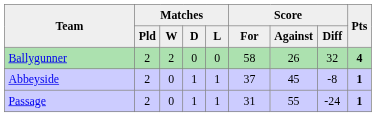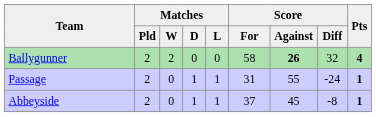Ballygunner | Score / Against: normal -> bold
rows swapped: Abbeyside <-> Passage
